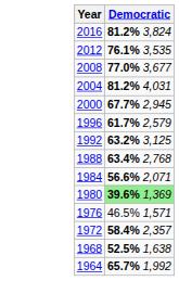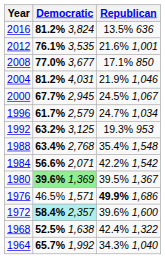+ column: Republican | 13.5% 636 | 21.6% 1,001 | 17.1% 850 | 21.9% 1,046 | 24.5% 1,067 | 24.7% 1,034 | 19.3% 953 | 35.4% 1,548 | 42.2% 1,542 | 39.5% 1,367 | 49.9% 1,686 | 39.6% 1,600 | 42.4% 1,322 | 34.3% 1,040
1972 | Democratic: no background -> paleturquoise background
